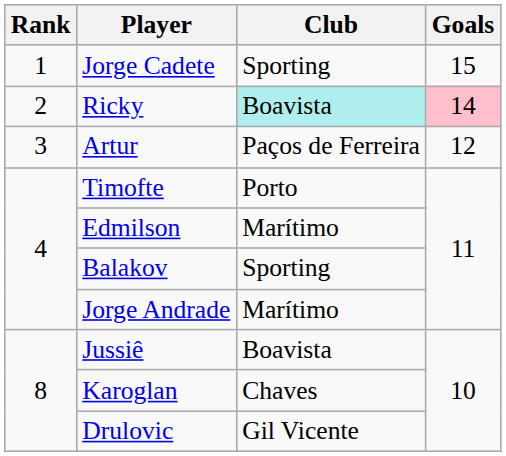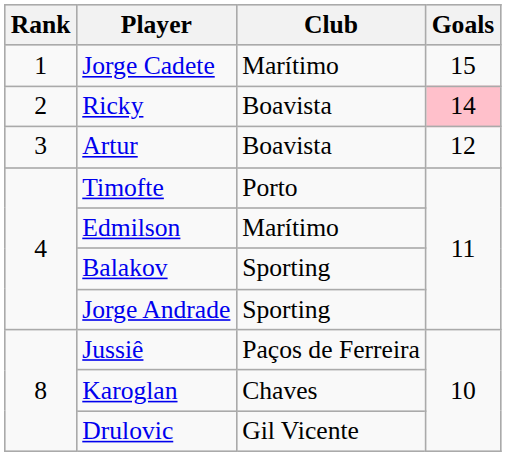Jorge Cadete | Club: Sporting -> Marítimo
Ricky | Club: paleturquoise background -> no background
Artur | Club: Paços de Ferreira -> Boavista
Jorge Andrade | Club: Marítimo -> Sporting
Jussiê | Club: Boavista -> Paços de Ferreira
